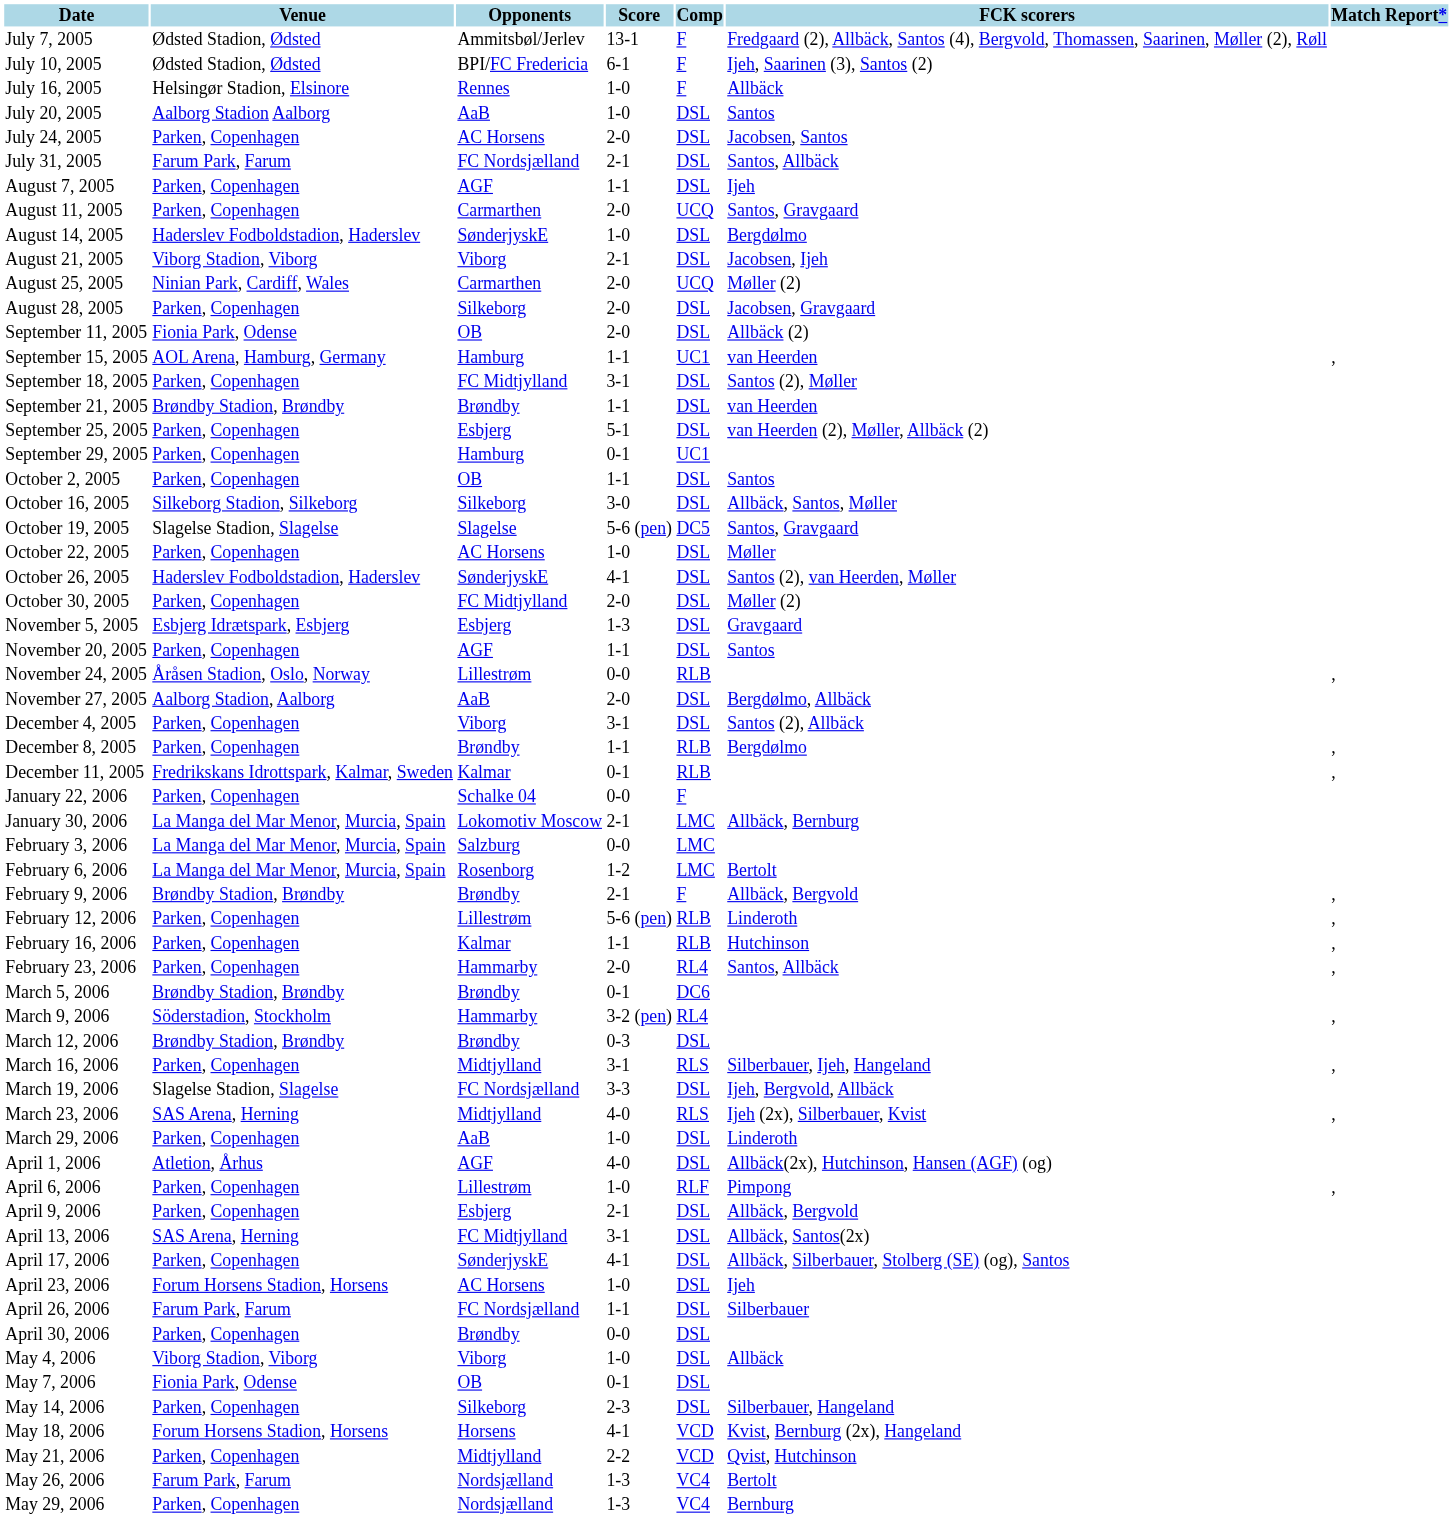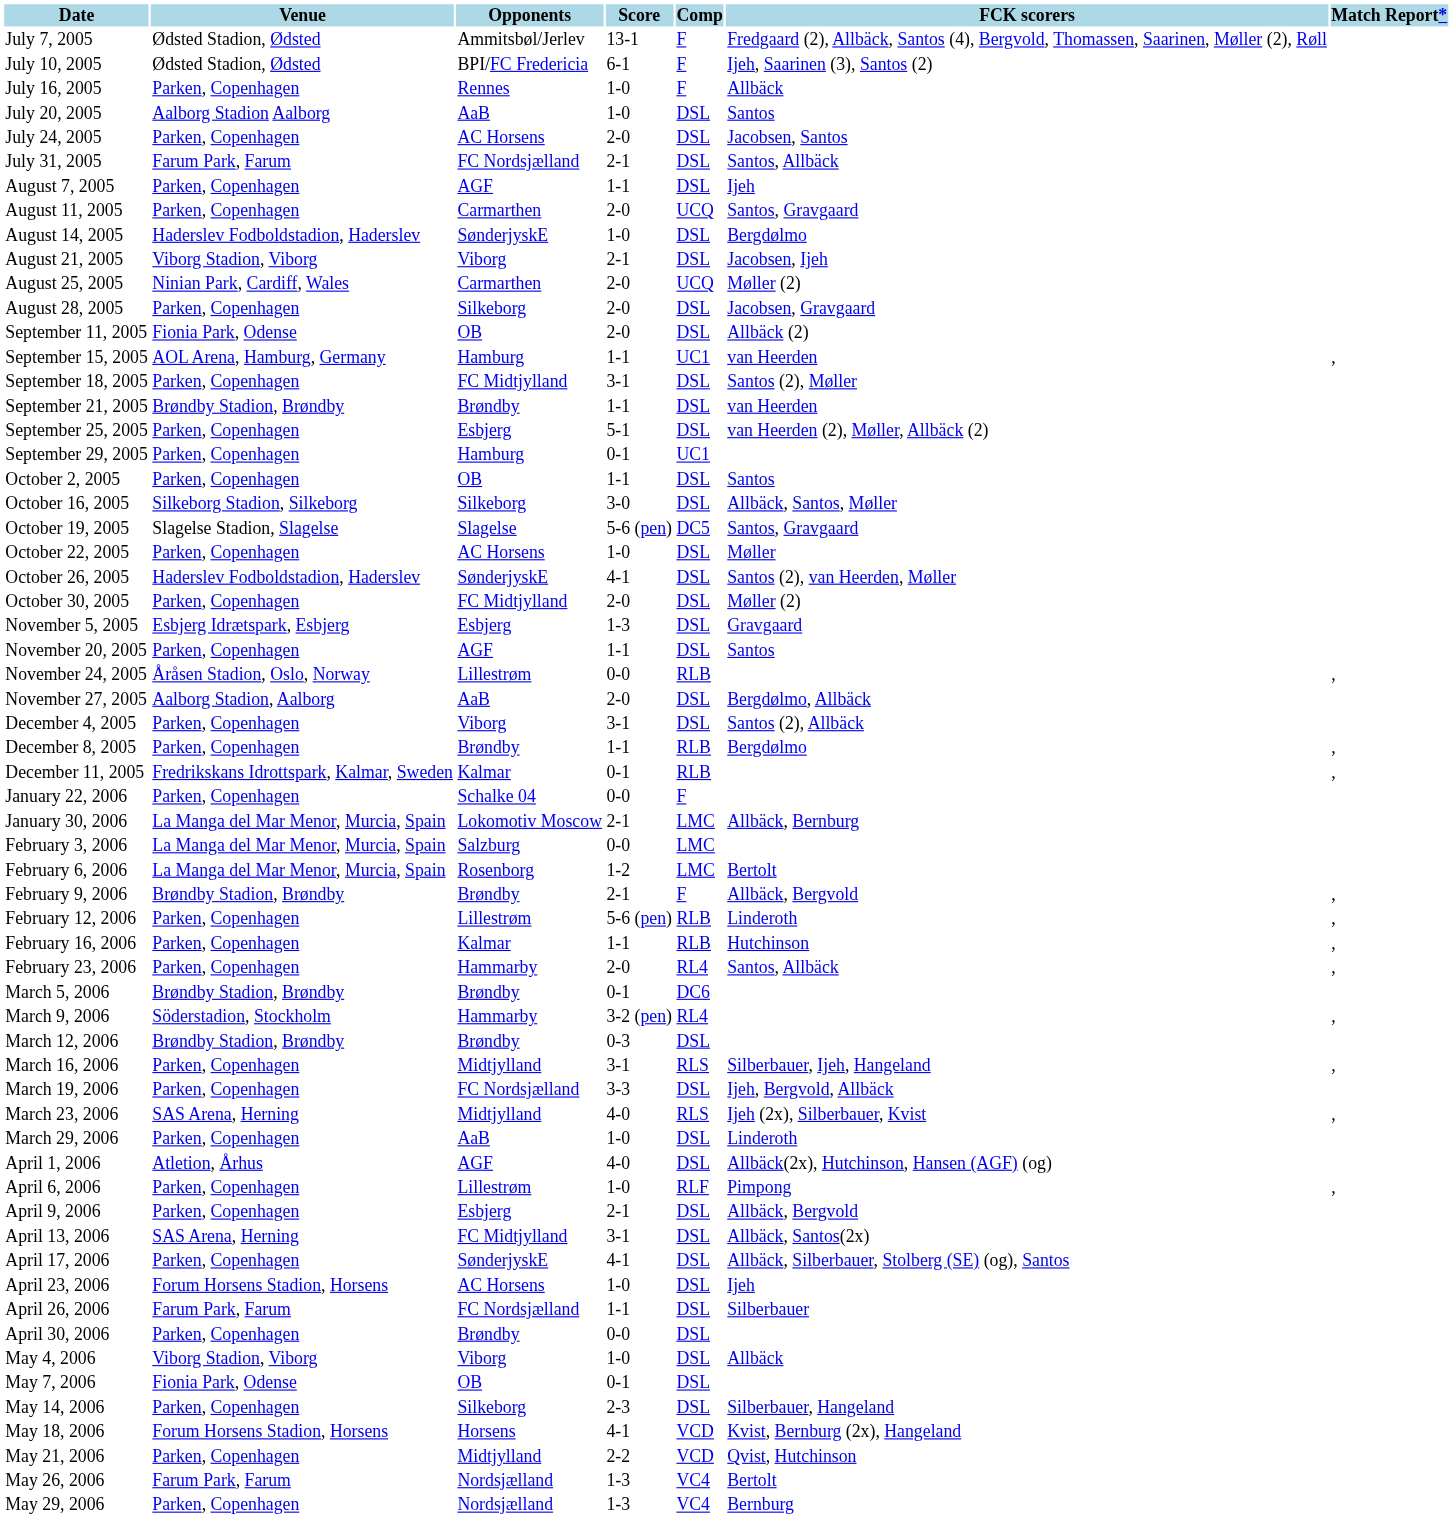July 16, 2005 | Venue: Helsingør Stadion, Elsinore -> Parken, Copenhagen
March 19, 2006 | Venue: Slagelse Stadion, Slagelse -> Parken, Copenhagen
